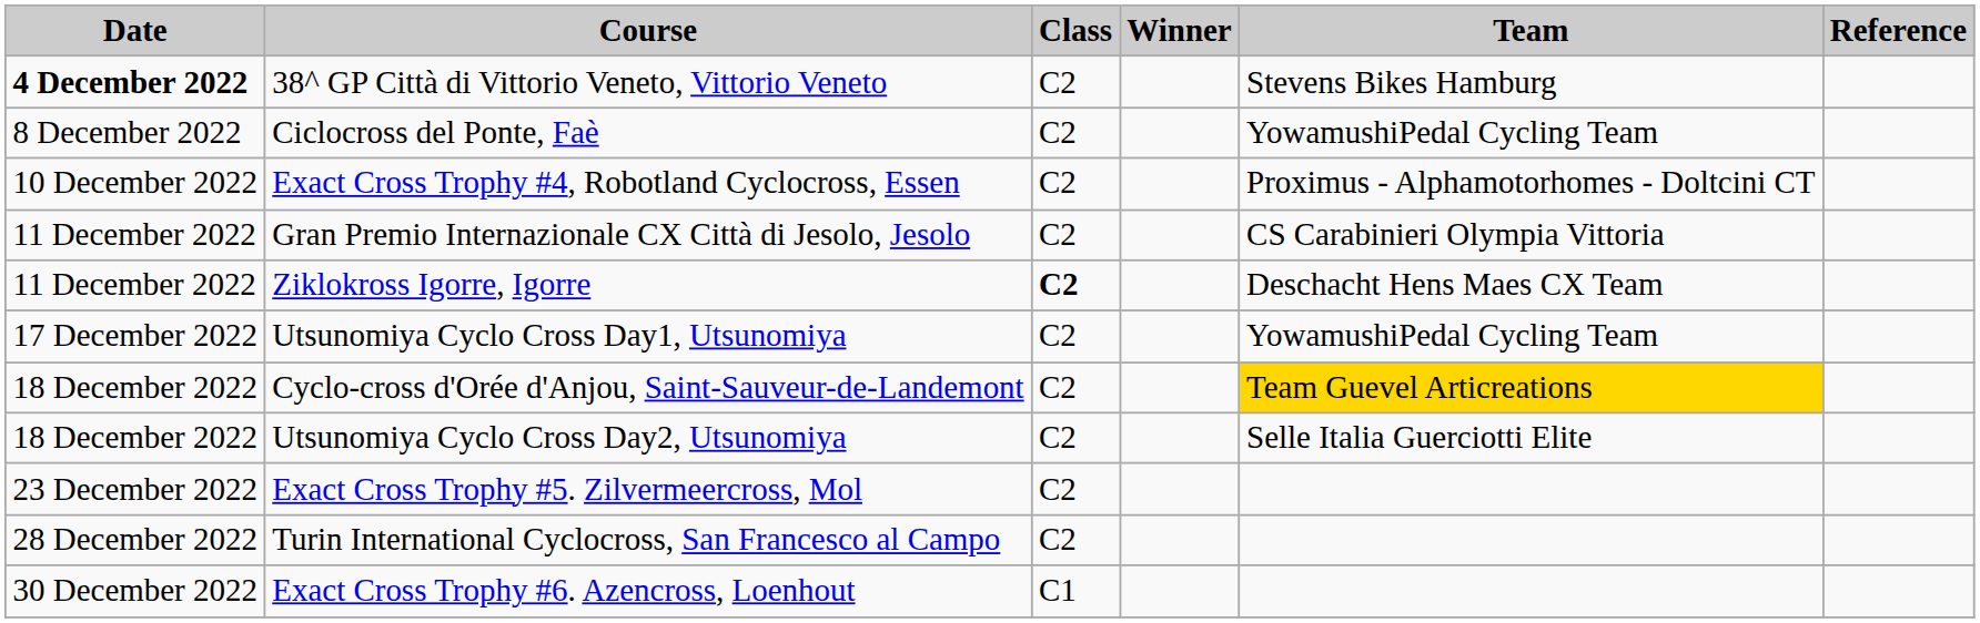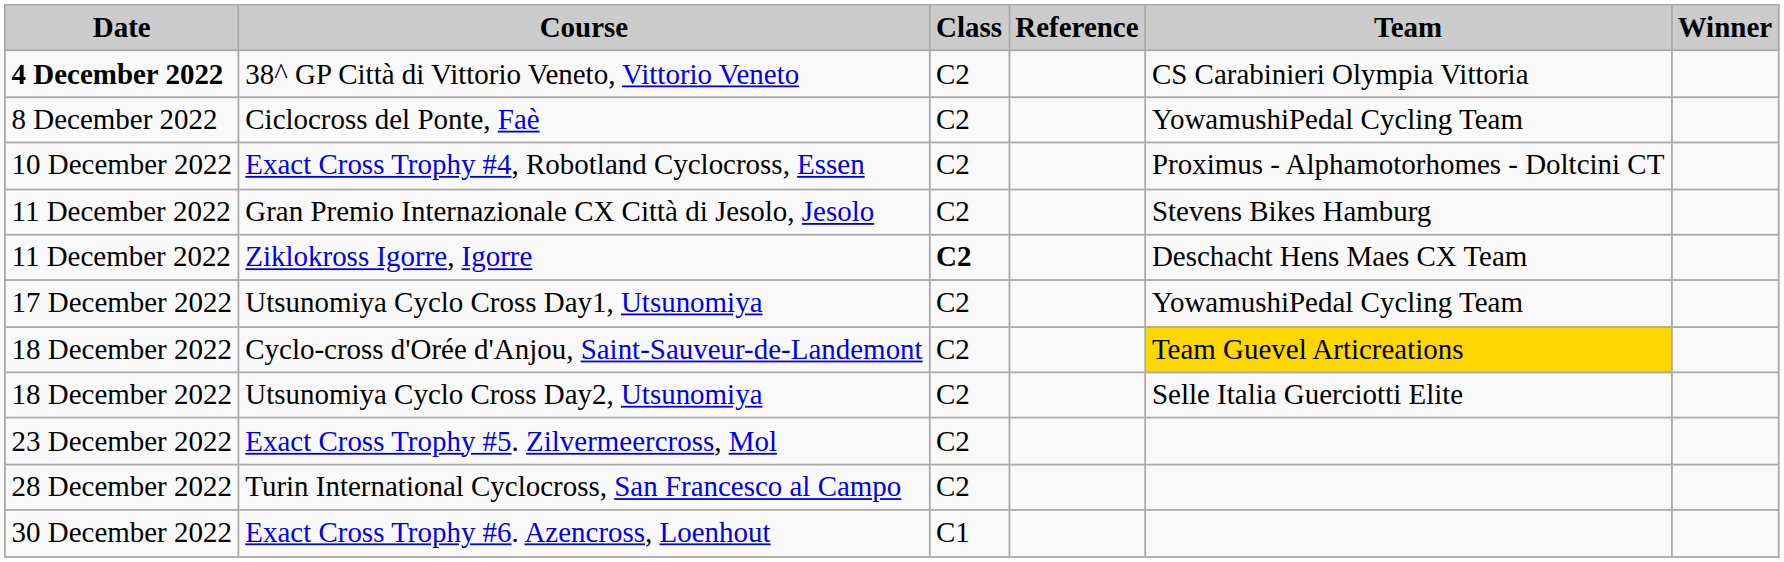columns swapped: Winner <-> Reference
38^ GP Città di Vittorio Veneto, Vittorio Veneto | Team: Stevens Bikes Hamburg -> CS Carabinieri Olympia Vittoria
Gran Premio Internazionale CX Città di Jesolo, Jesolo | Team: CS Carabinieri Olympia Vittoria -> Stevens Bikes Hamburg
